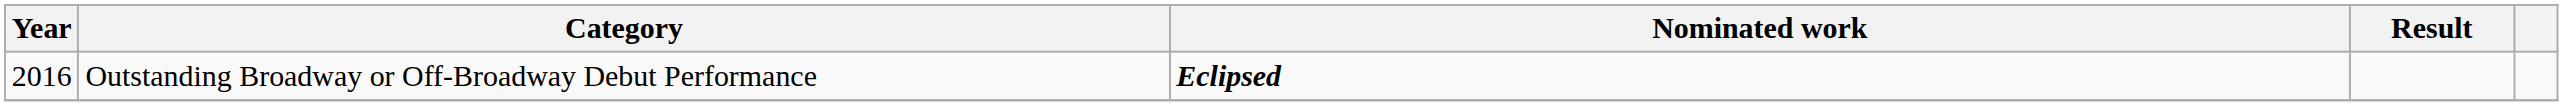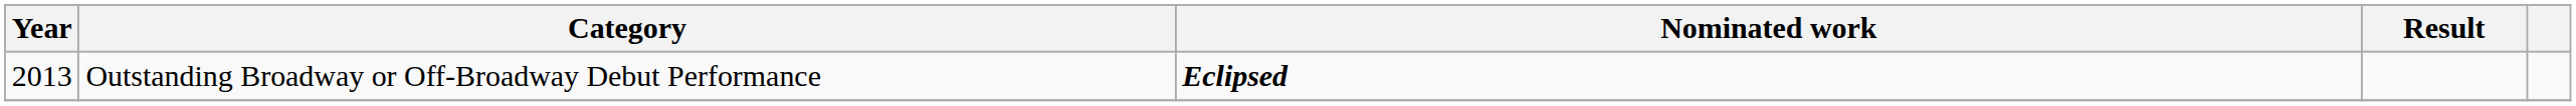Outstanding Broadway or Off-Broadway Debut Performance | Year: 2016 -> 2013
